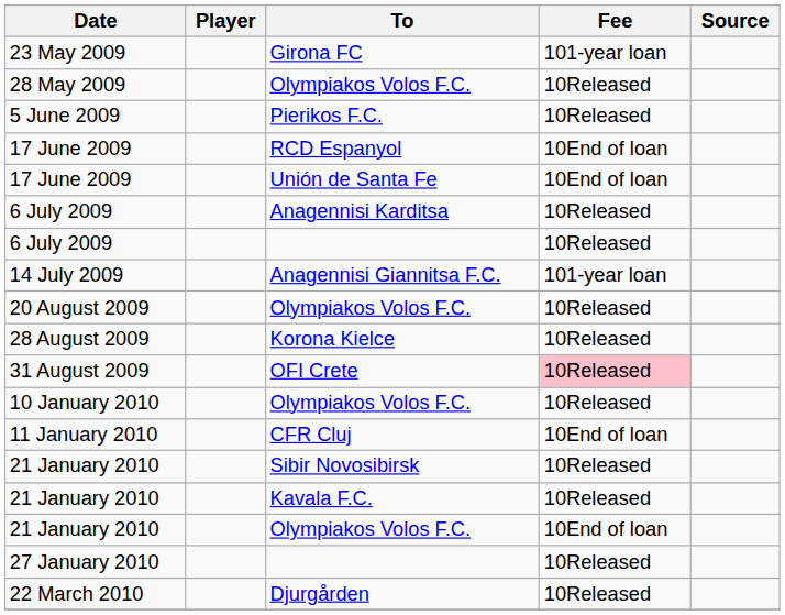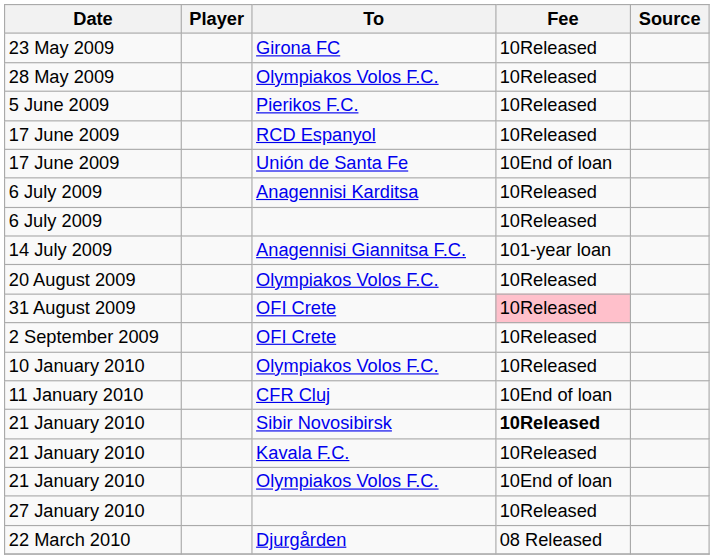23 May 2009 | Fee: 101-year loan -> 10Released
17 June 2009 / RCD Espanyol | Fee: 10End of loan -> 10Released
- row: 28 August 2009 | Korona Kielce | 10Released
+ row: 2 September 2009 | OFI Crete | 10Released
21 January 2010 / Sibir Novosibirsk | Fee: normal -> bold
22 March 2010 | Fee: 10Released -> 08 Released
